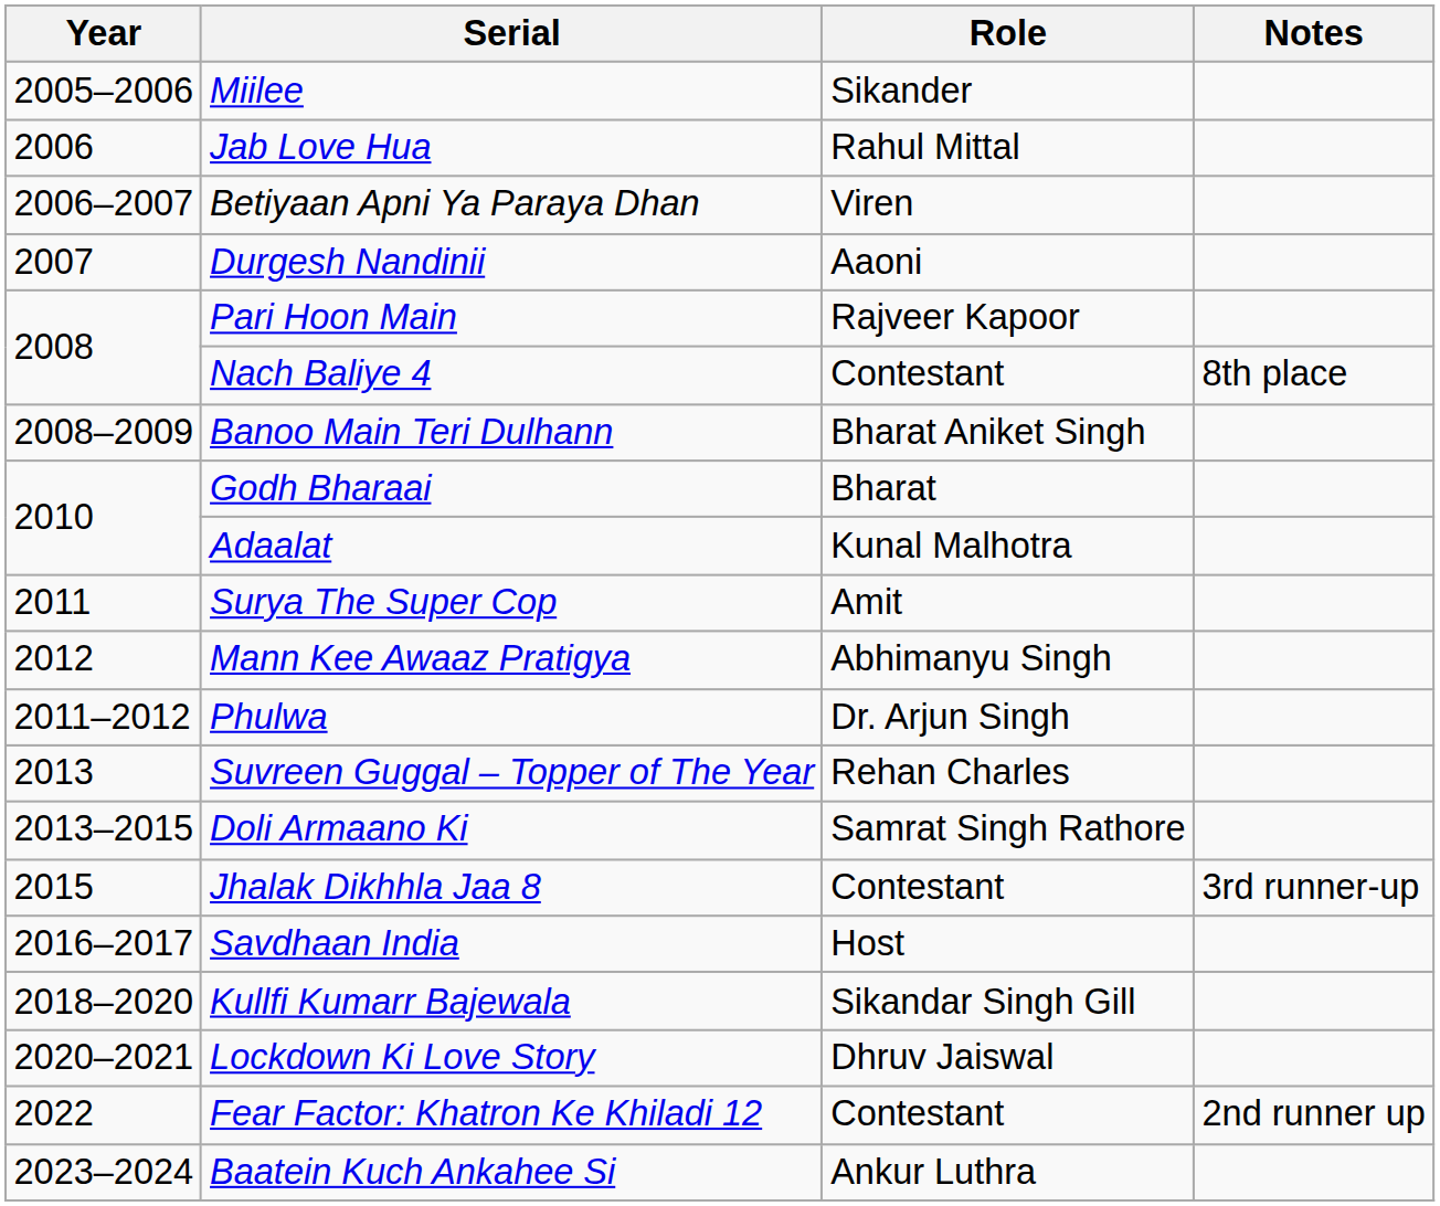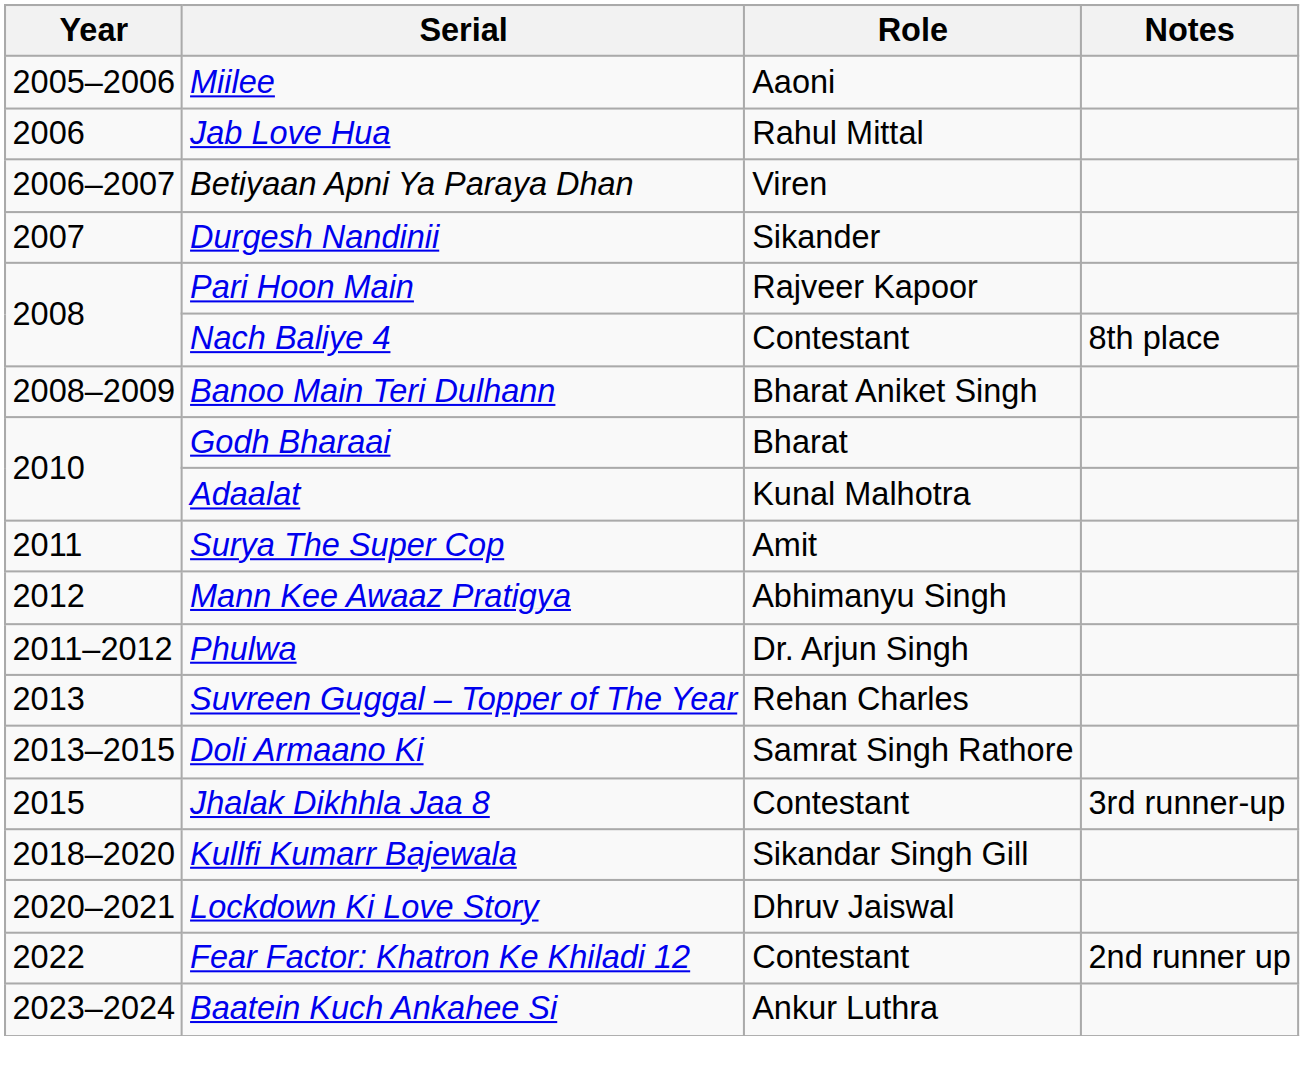Miilee | Role: Sikander -> Aaoni
Durgesh Nandinii | Role: Aaoni -> Sikander
- row: 2016–2017 | Savdhaan India | Host
